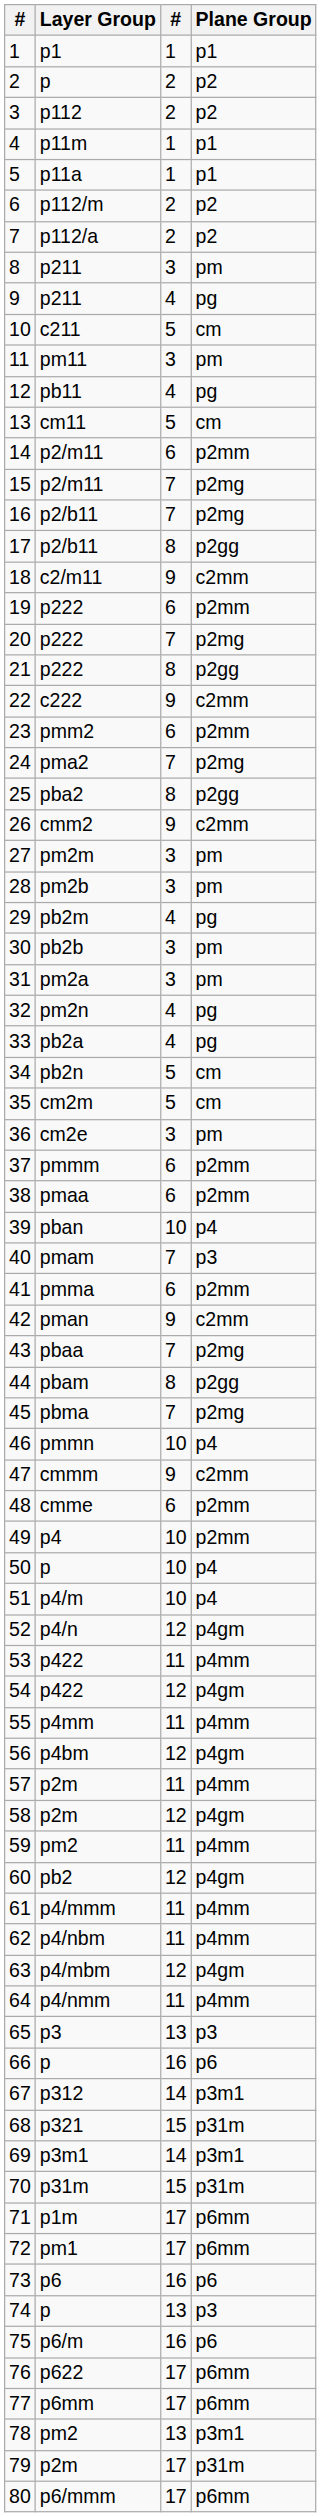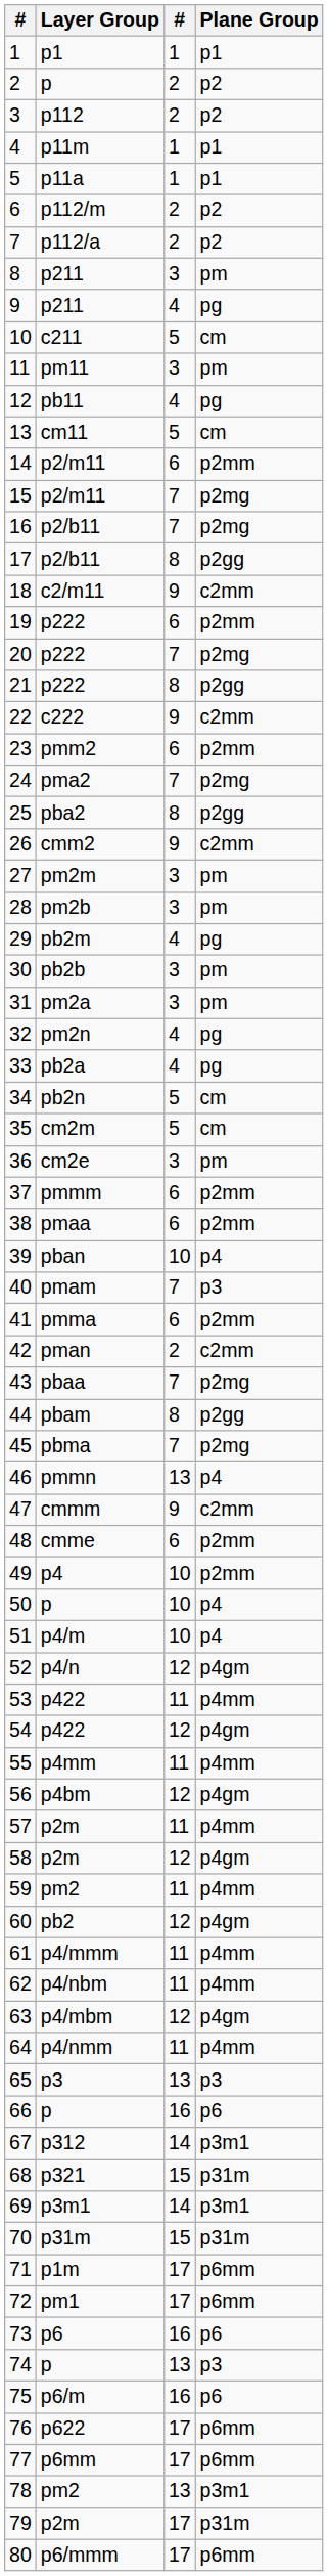42 | column 3: 9 -> 2
46 | column 3: 10 -> 13
